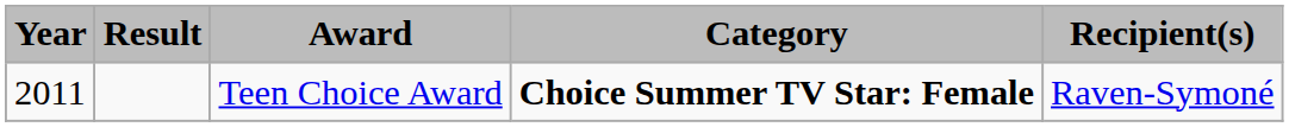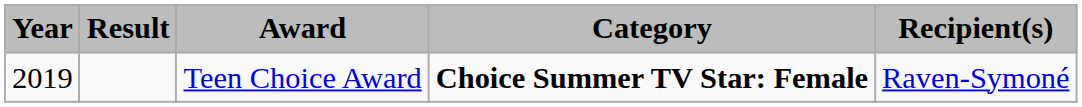Teen Choice Award | Year: 2011 -> 2019
